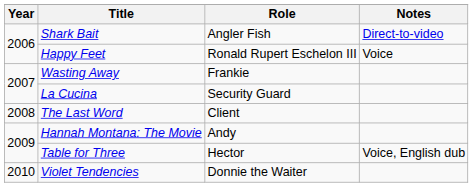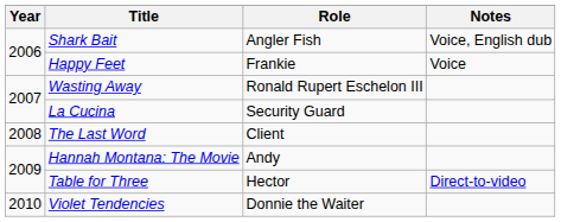Shark Bait | Notes: Direct-to-video -> Voice, English dub
Happy Feet | Role: Ronald Rupert Eschelon III -> Frankie
Wasting Away | Role: Frankie -> Ronald Rupert Eschelon III
Table for Three | Notes: Voice, English dub -> Direct-to-video
